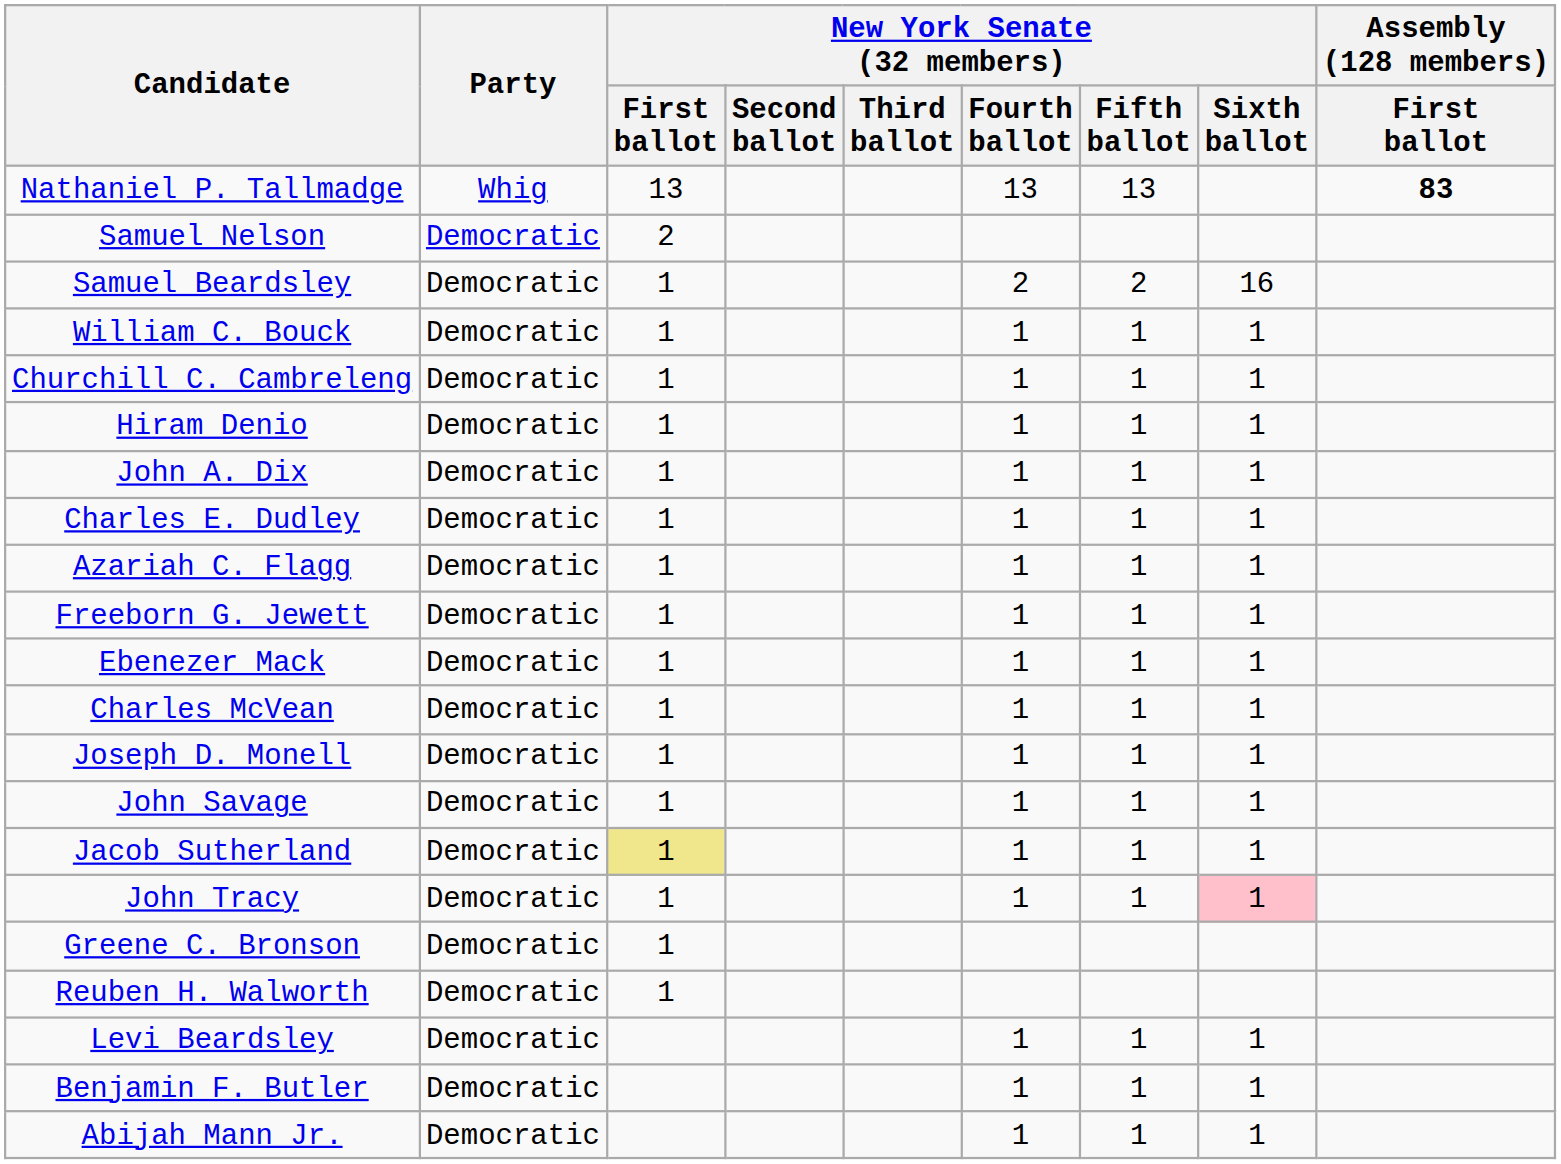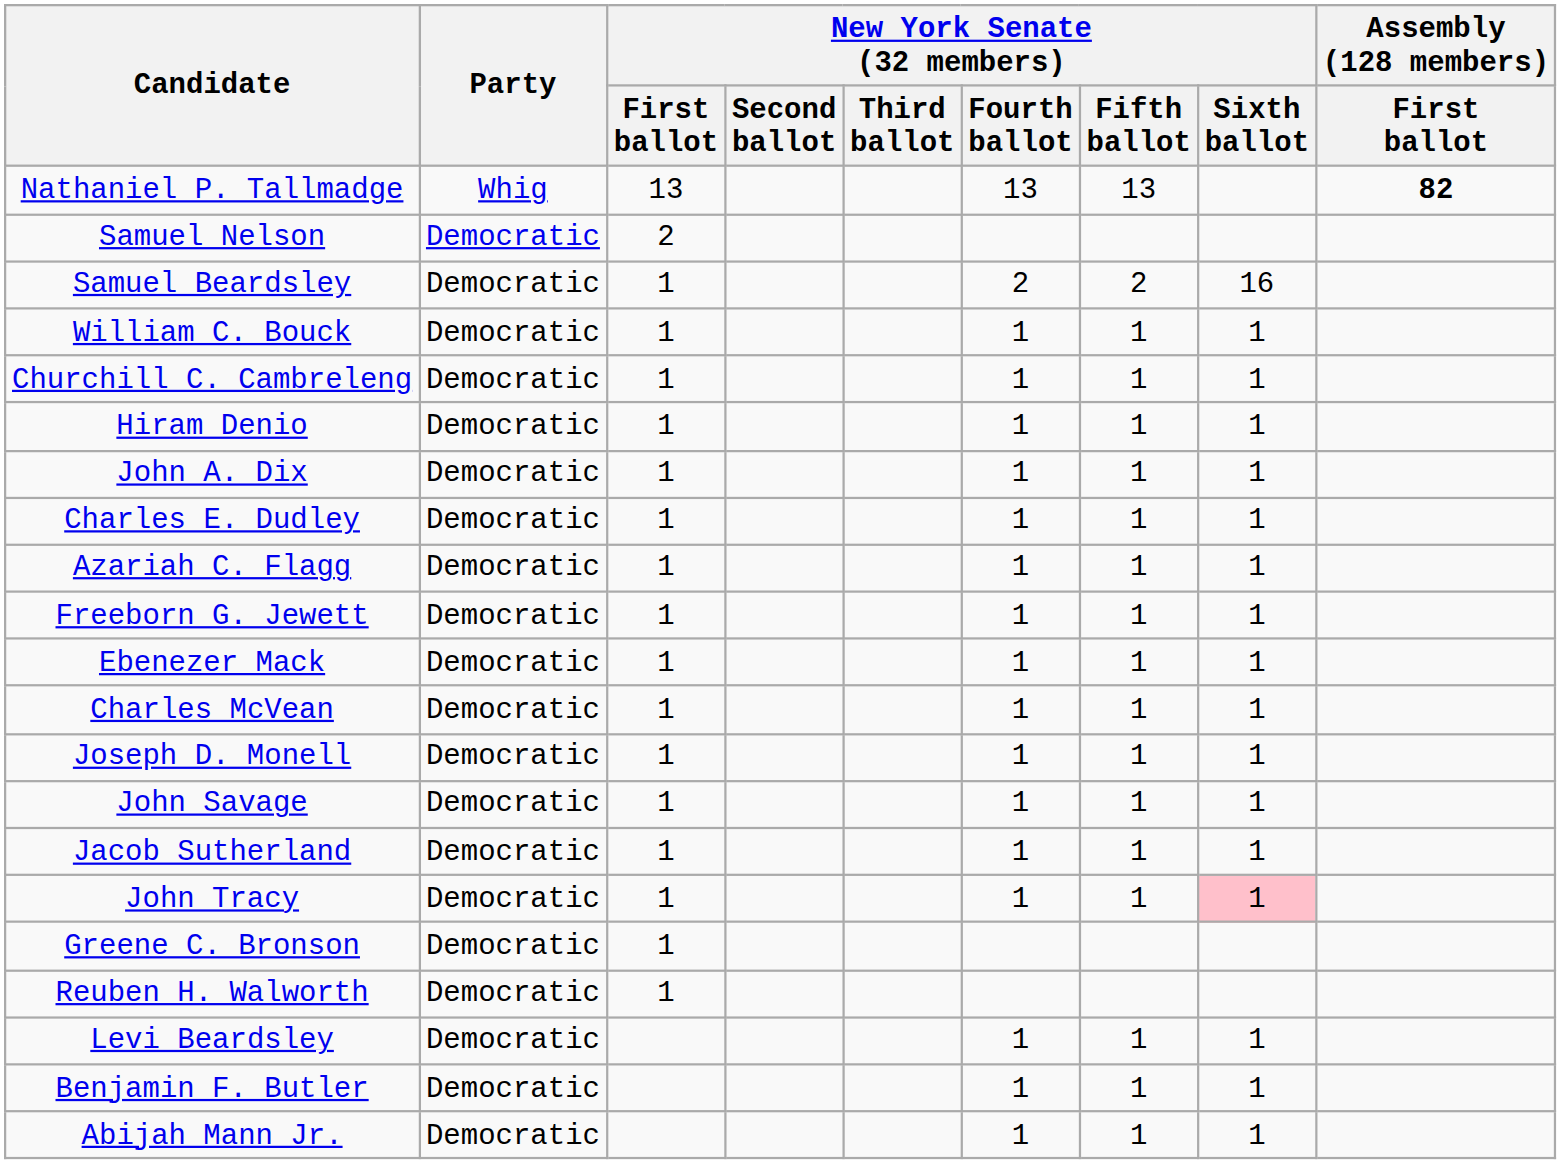Nathaniel P. Tallmadge | Assembly (128 members) / First ballot: 83 -> 82
Jacob Sutherland | New York Senate (32 members) / First ballot: khaki background -> no background
